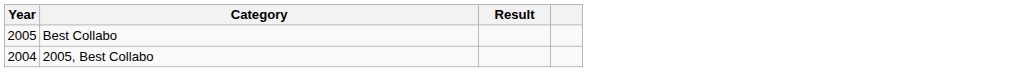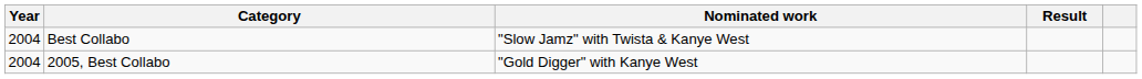+ column: Nominated work | "Slow Jamz" with Twista & Kanye West | "Gold Digger" with Kanye West
Best Collabo | Year: 2005 -> 2004
